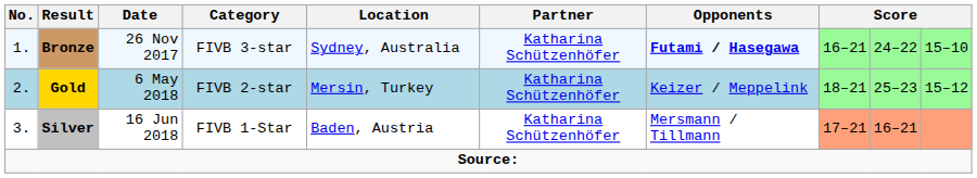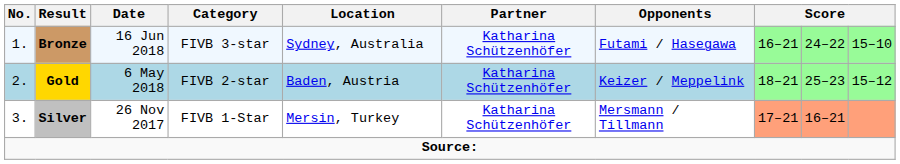Bronze | Date: 26 Nov 2017 -> 16 Jun 2018
Bronze | Opponents: bold -> normal
Gold | Location: Mersin, Turkey -> Baden, Austria
Silver | Date: 16 Jun 2018 -> 26 Nov 2017
Silver | Location: Baden, Austria -> Mersin, Turkey
